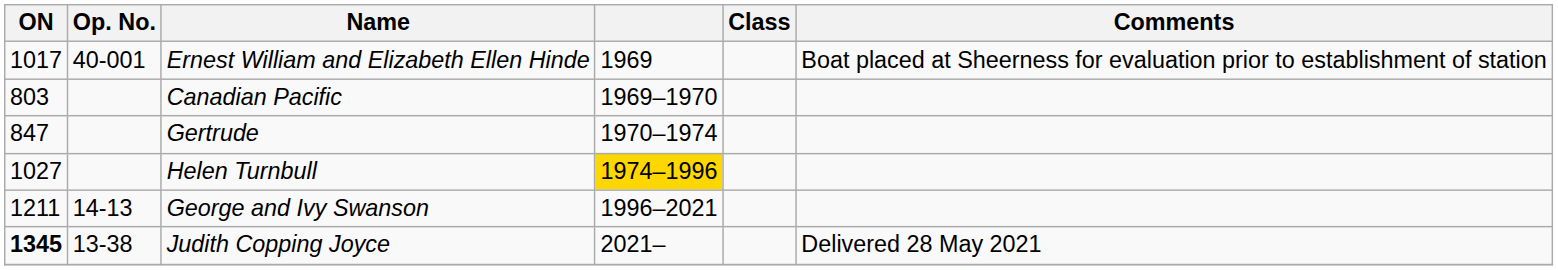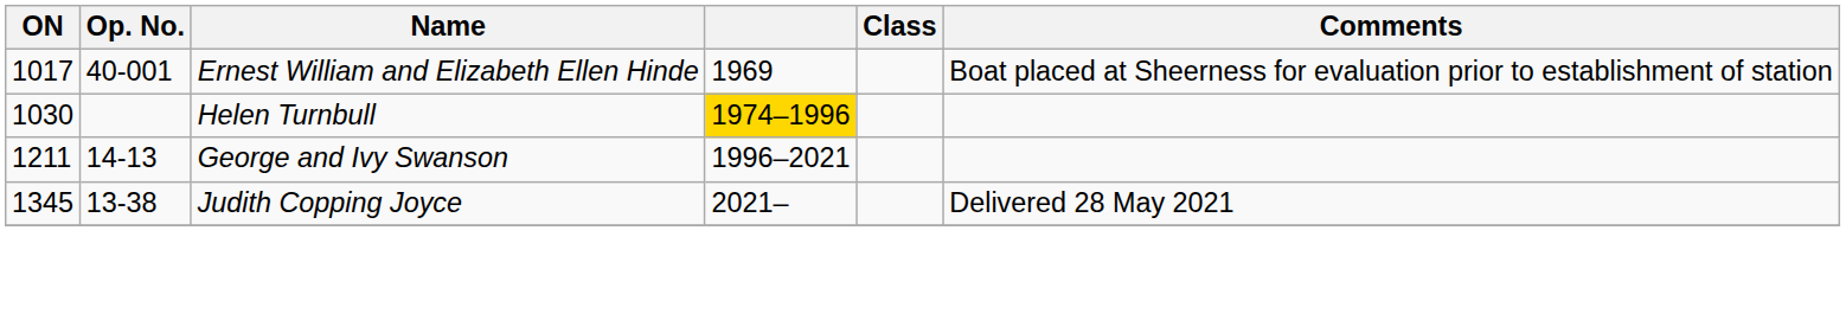- row: 803 | Canadian Pacific | 1969–1970
- row: 847 | Gertrude | 1970–1974
Helen Turnbull | ON: 1027 -> 1030
Judith Copping Joyce | ON: bold -> normal
